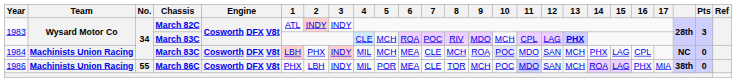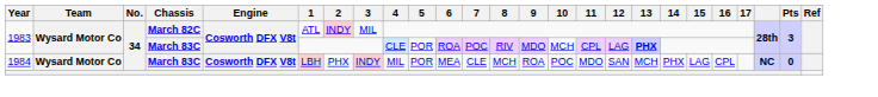1983 / March 82C | 3: INDY -> MIL
1983 / March 83C | 5: MCH -> POR
1984 | Team: Machinists Union Racing -> Wysard Motor Co
1984 | 5: MCH -> POR
1984 | 10: lavender background -> no background
- row: 1986 | Machinists Union Racing | 55 | March 86C | Cosworth DFX V8t | PHX | LBH | INDY | MIL | POR | MEA | CLE | TOR | MCH | POC | MDO | SAN | MCH | ROA | LAG | PHX | MIA | 38th | 0
